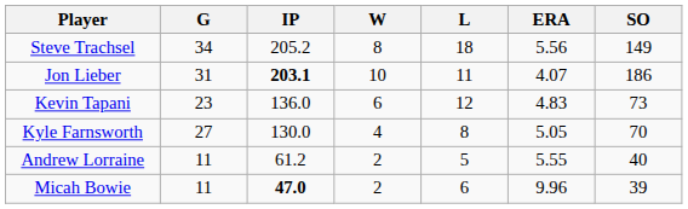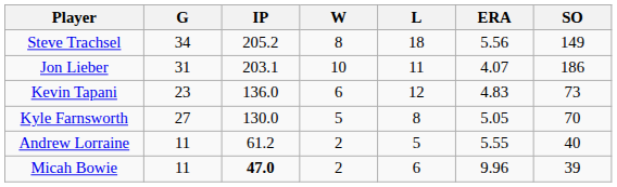Jon Lieber | IP: bold -> normal
Kyle Farnsworth | W: 4 -> 5
